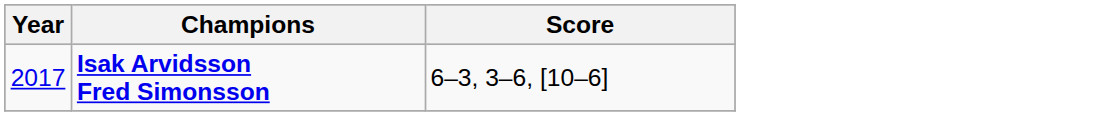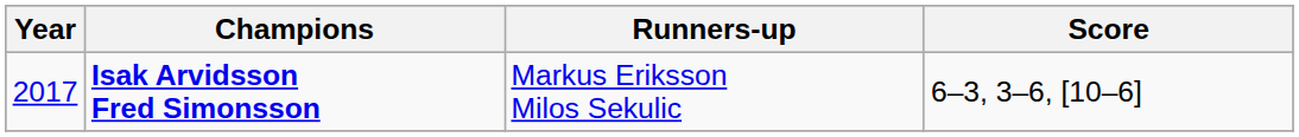+ column: Runners-up | Markus Eriksson Milos Sekulic
